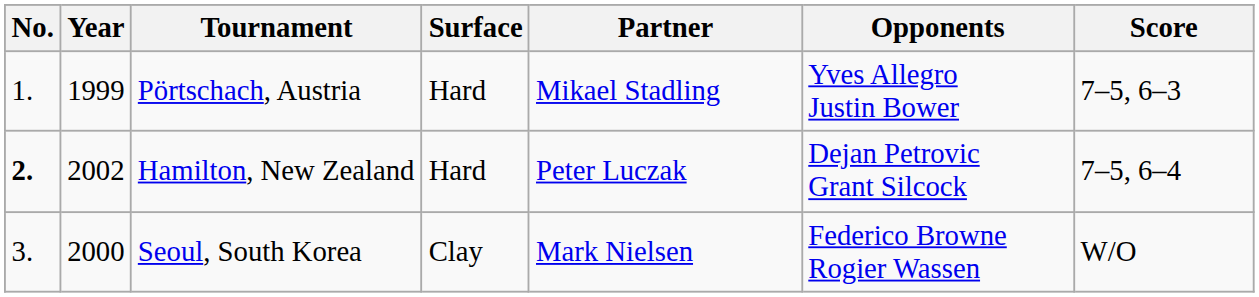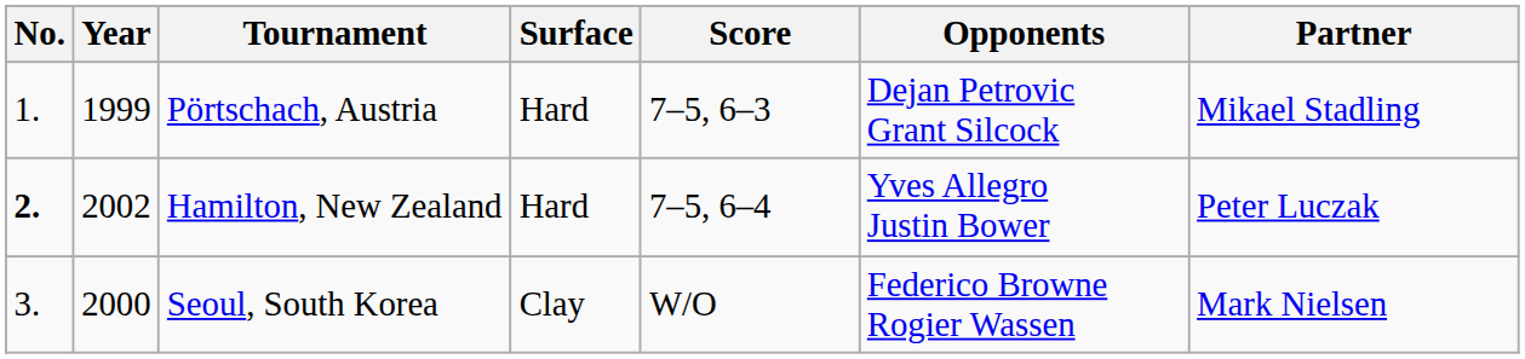columns swapped: Partner <-> Score
Pörtschach, Austria | Opponents: Yves Allegro Justin Bower -> Dejan Petrovic Grant Silcock
Hamilton, New Zealand | Opponents: Dejan Petrovic Grant Silcock -> Yves Allegro Justin Bower
